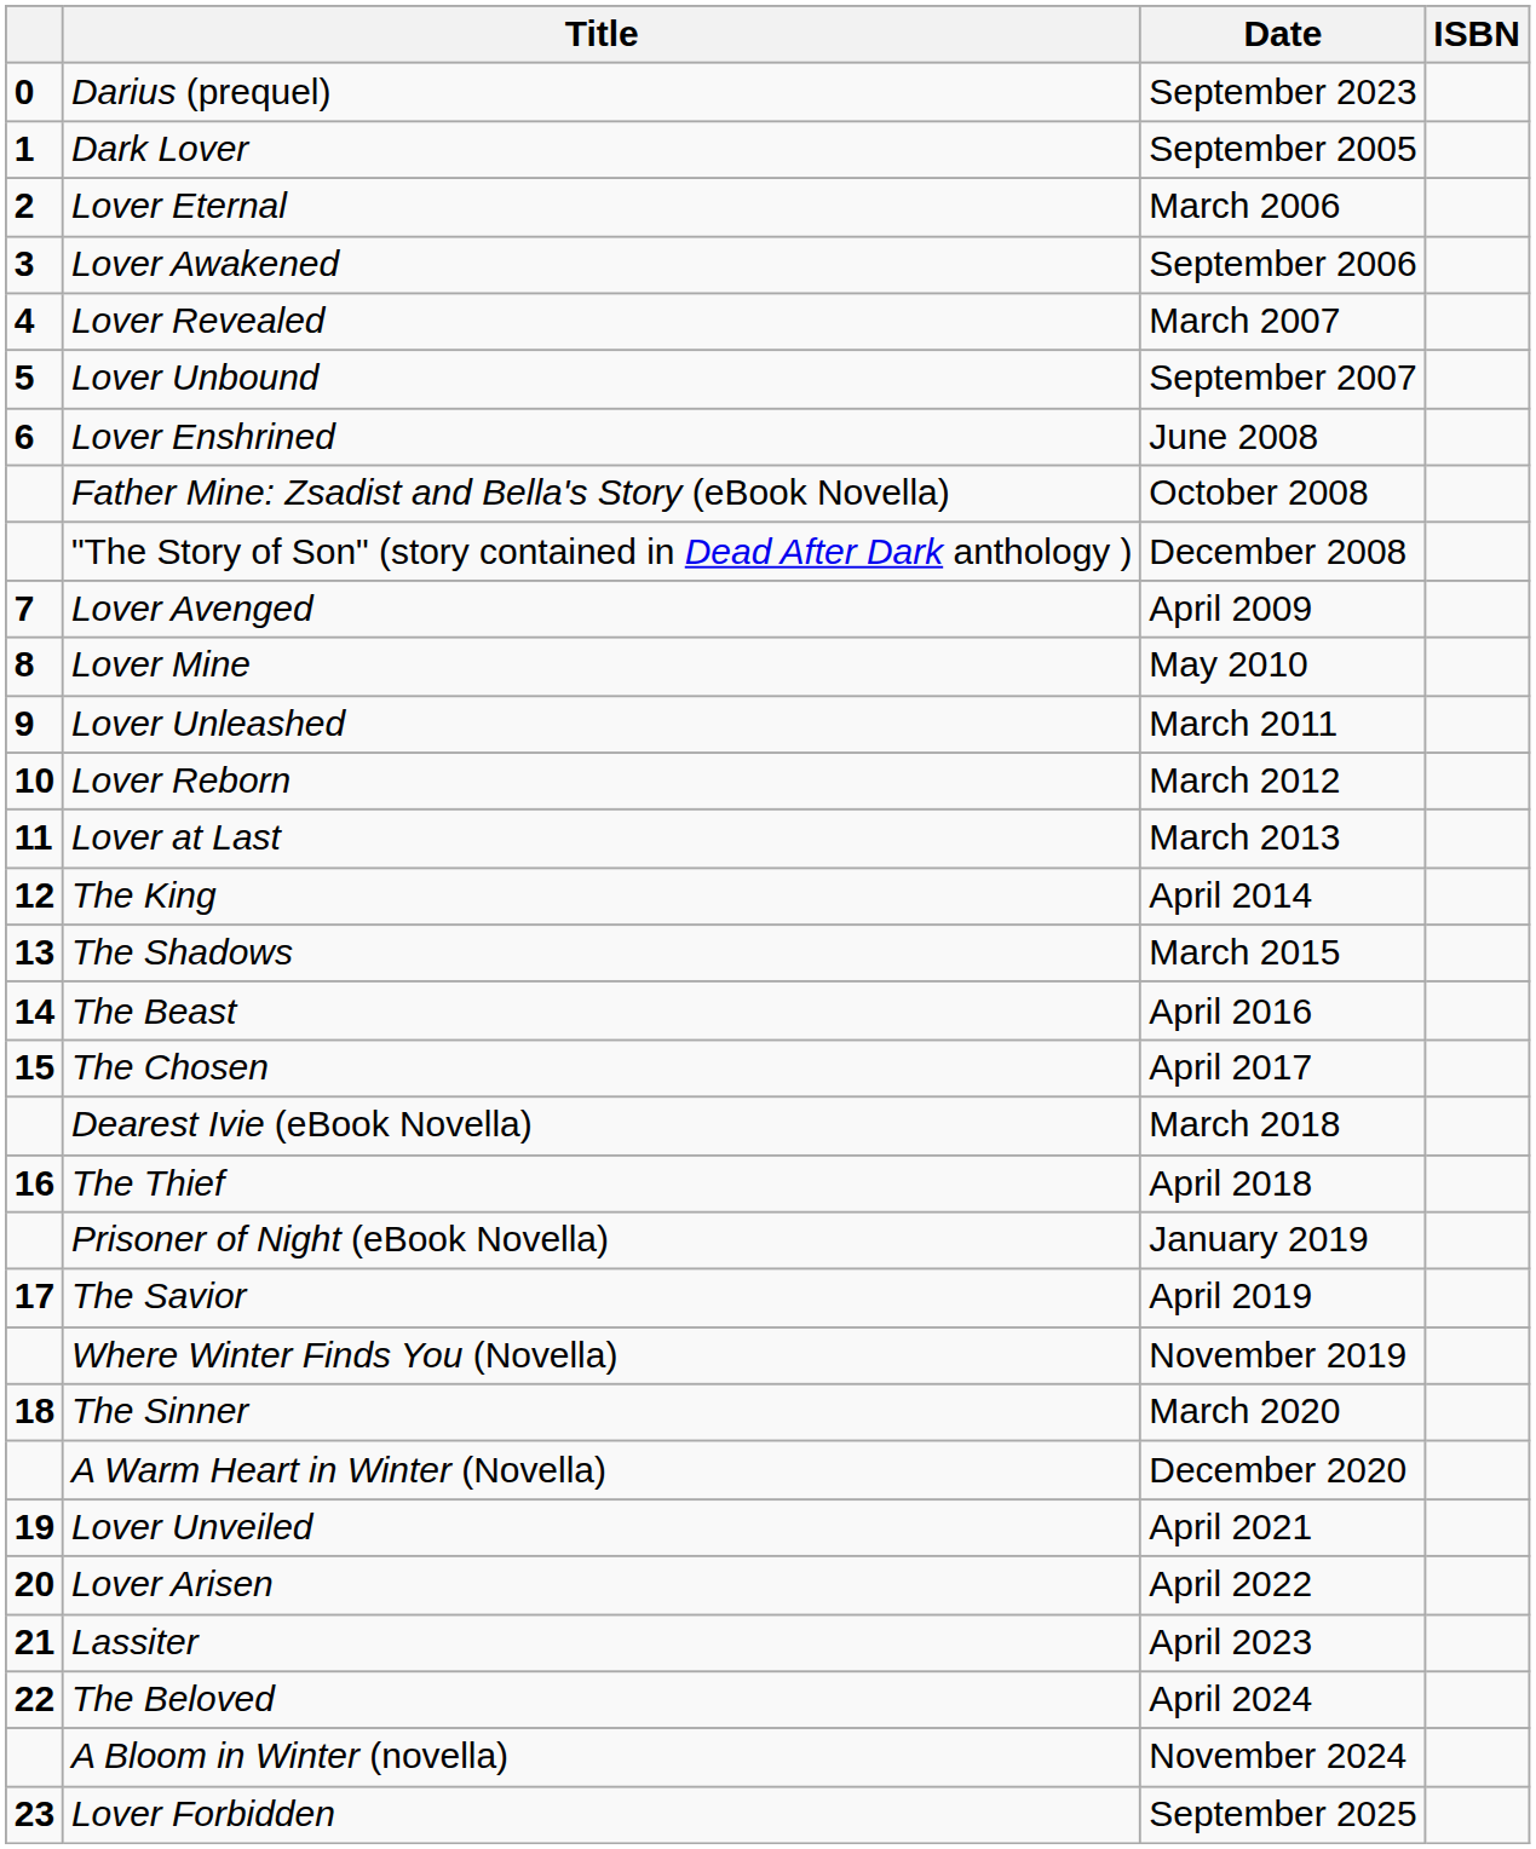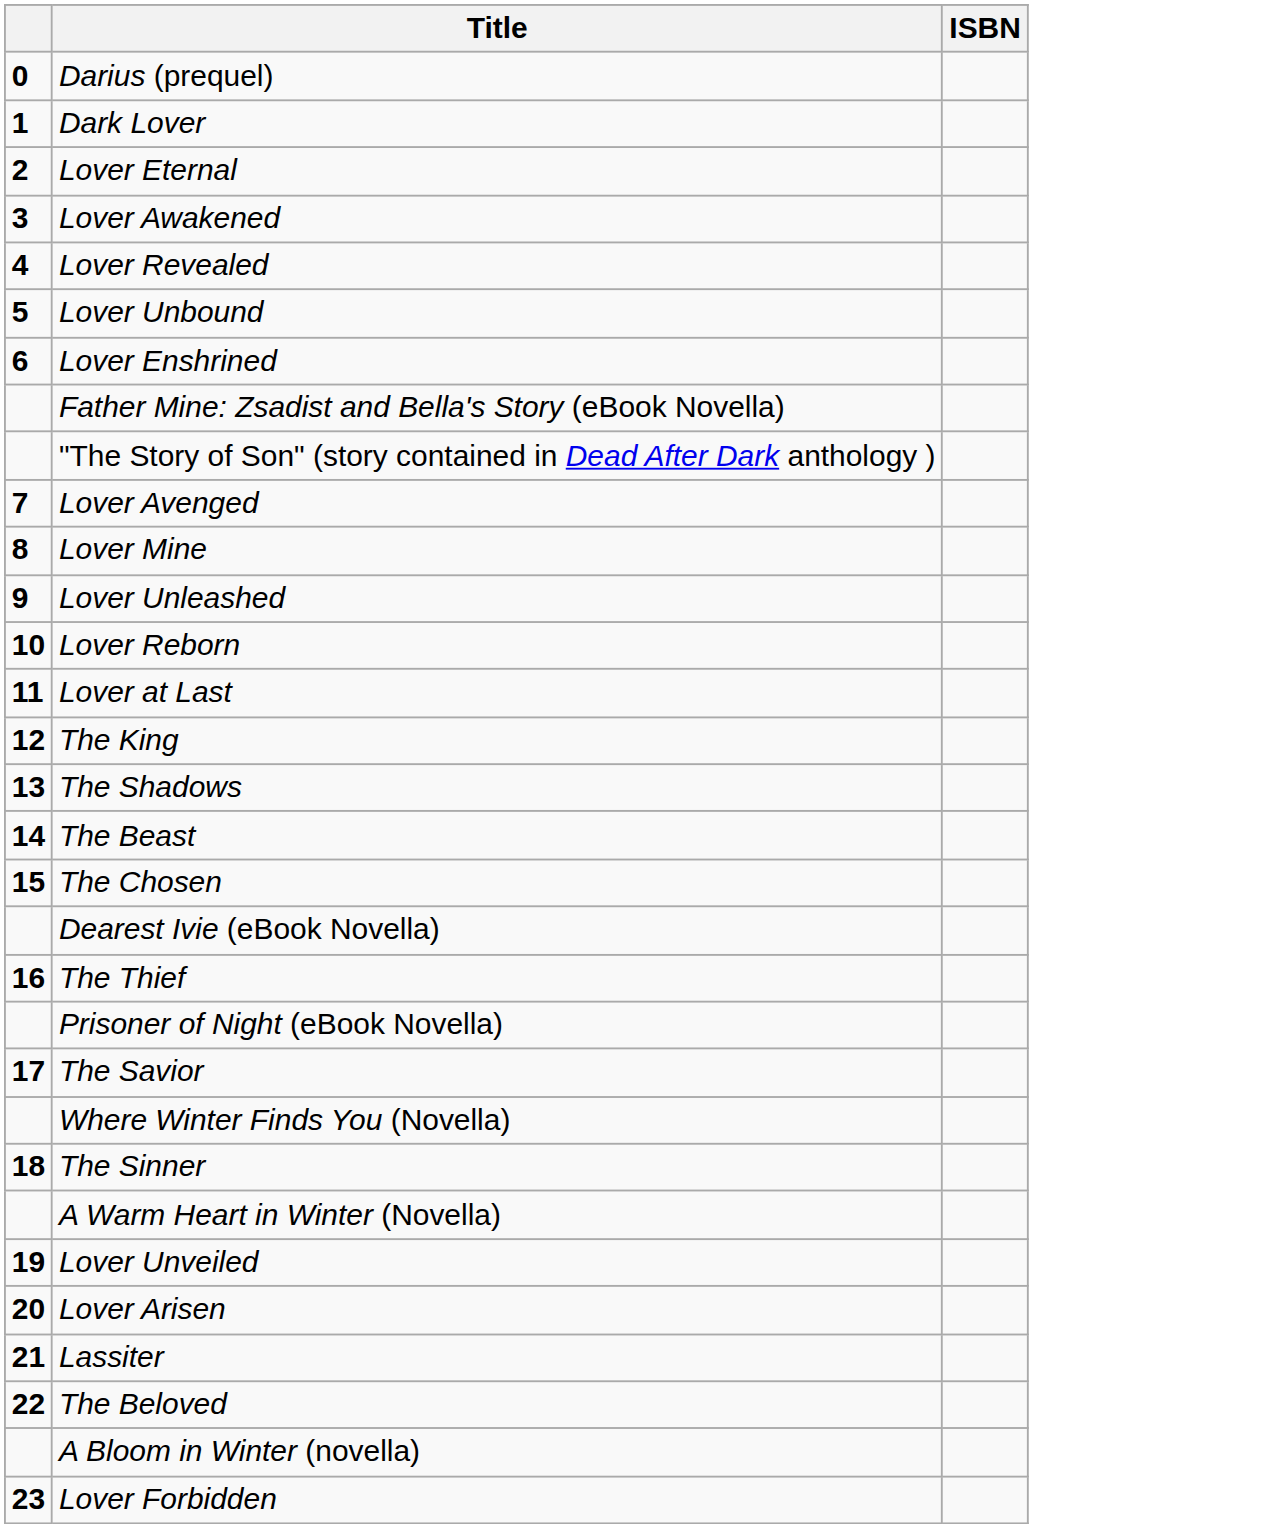- column: Date | September 2023 | September 2005 | March 2006 | September 2006 | March 2007 | September 2007 | June 2008 | October 2008 | December 2008 | April 2009 | May 2010 | March 2011 | March 2012 | March 2013 | April 2014 | March 2015 | April 2016 | April 2017 | March 2018 | April 2018 | January 2019 | April 2019 | November 2019 | March 2020 | December 2020 | April 2021 | April 2022 | April 2023 | April 2024 | November 2024 | September 2025
